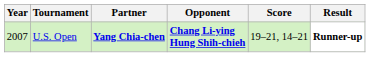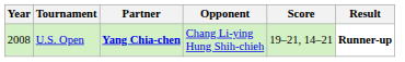U.S. Open | Year: 2007 -> 2008
U.S. Open | Opponent: bold -> normal
